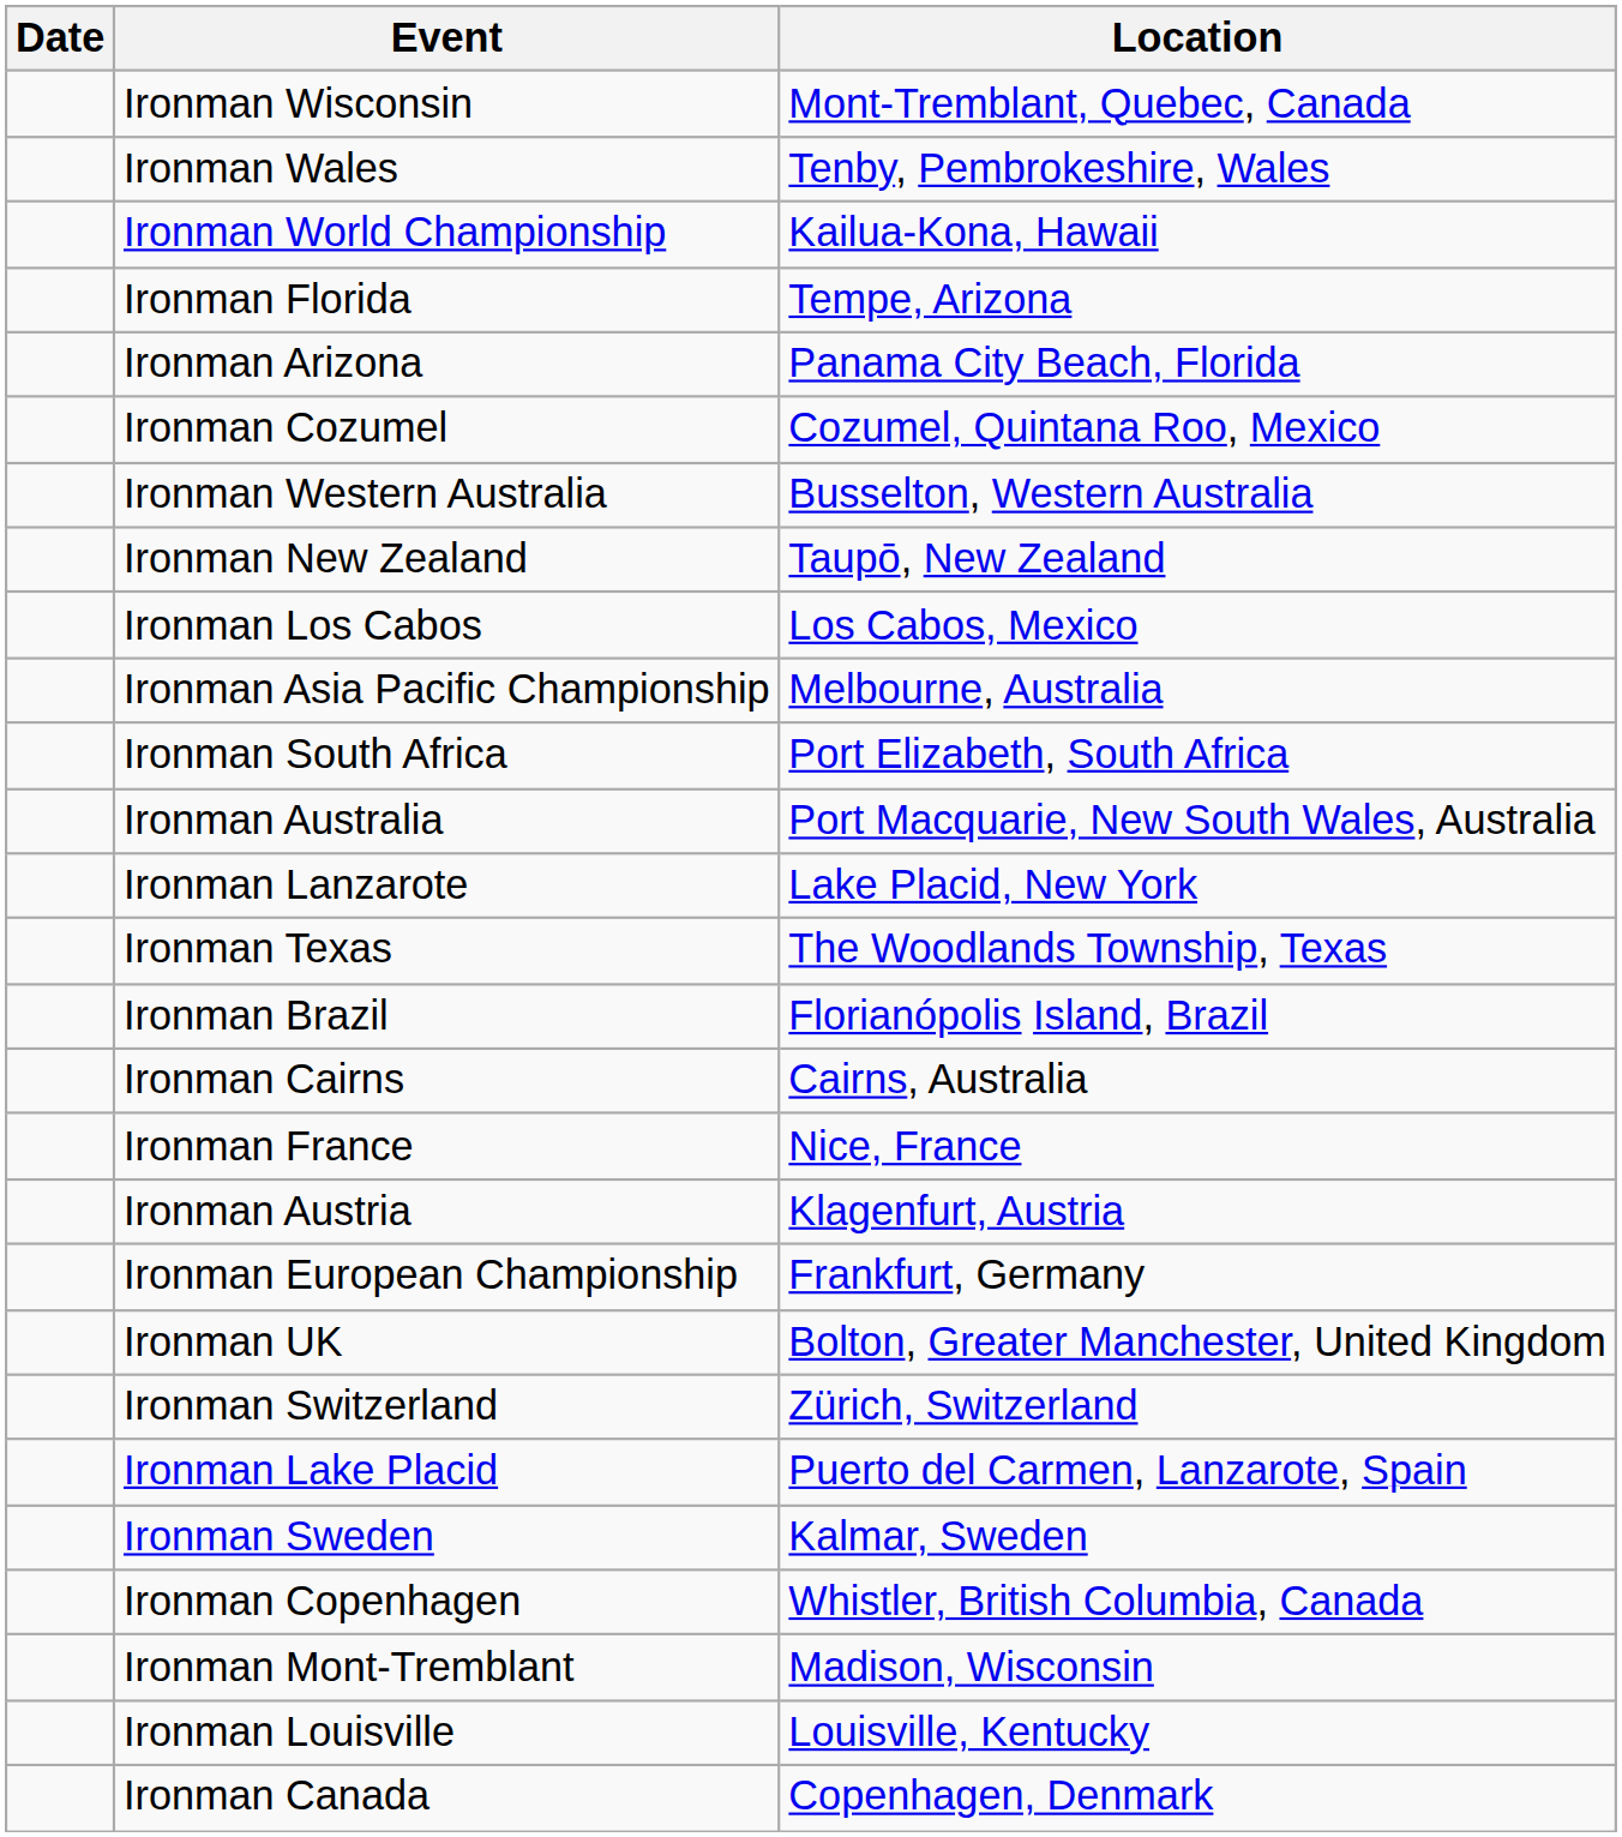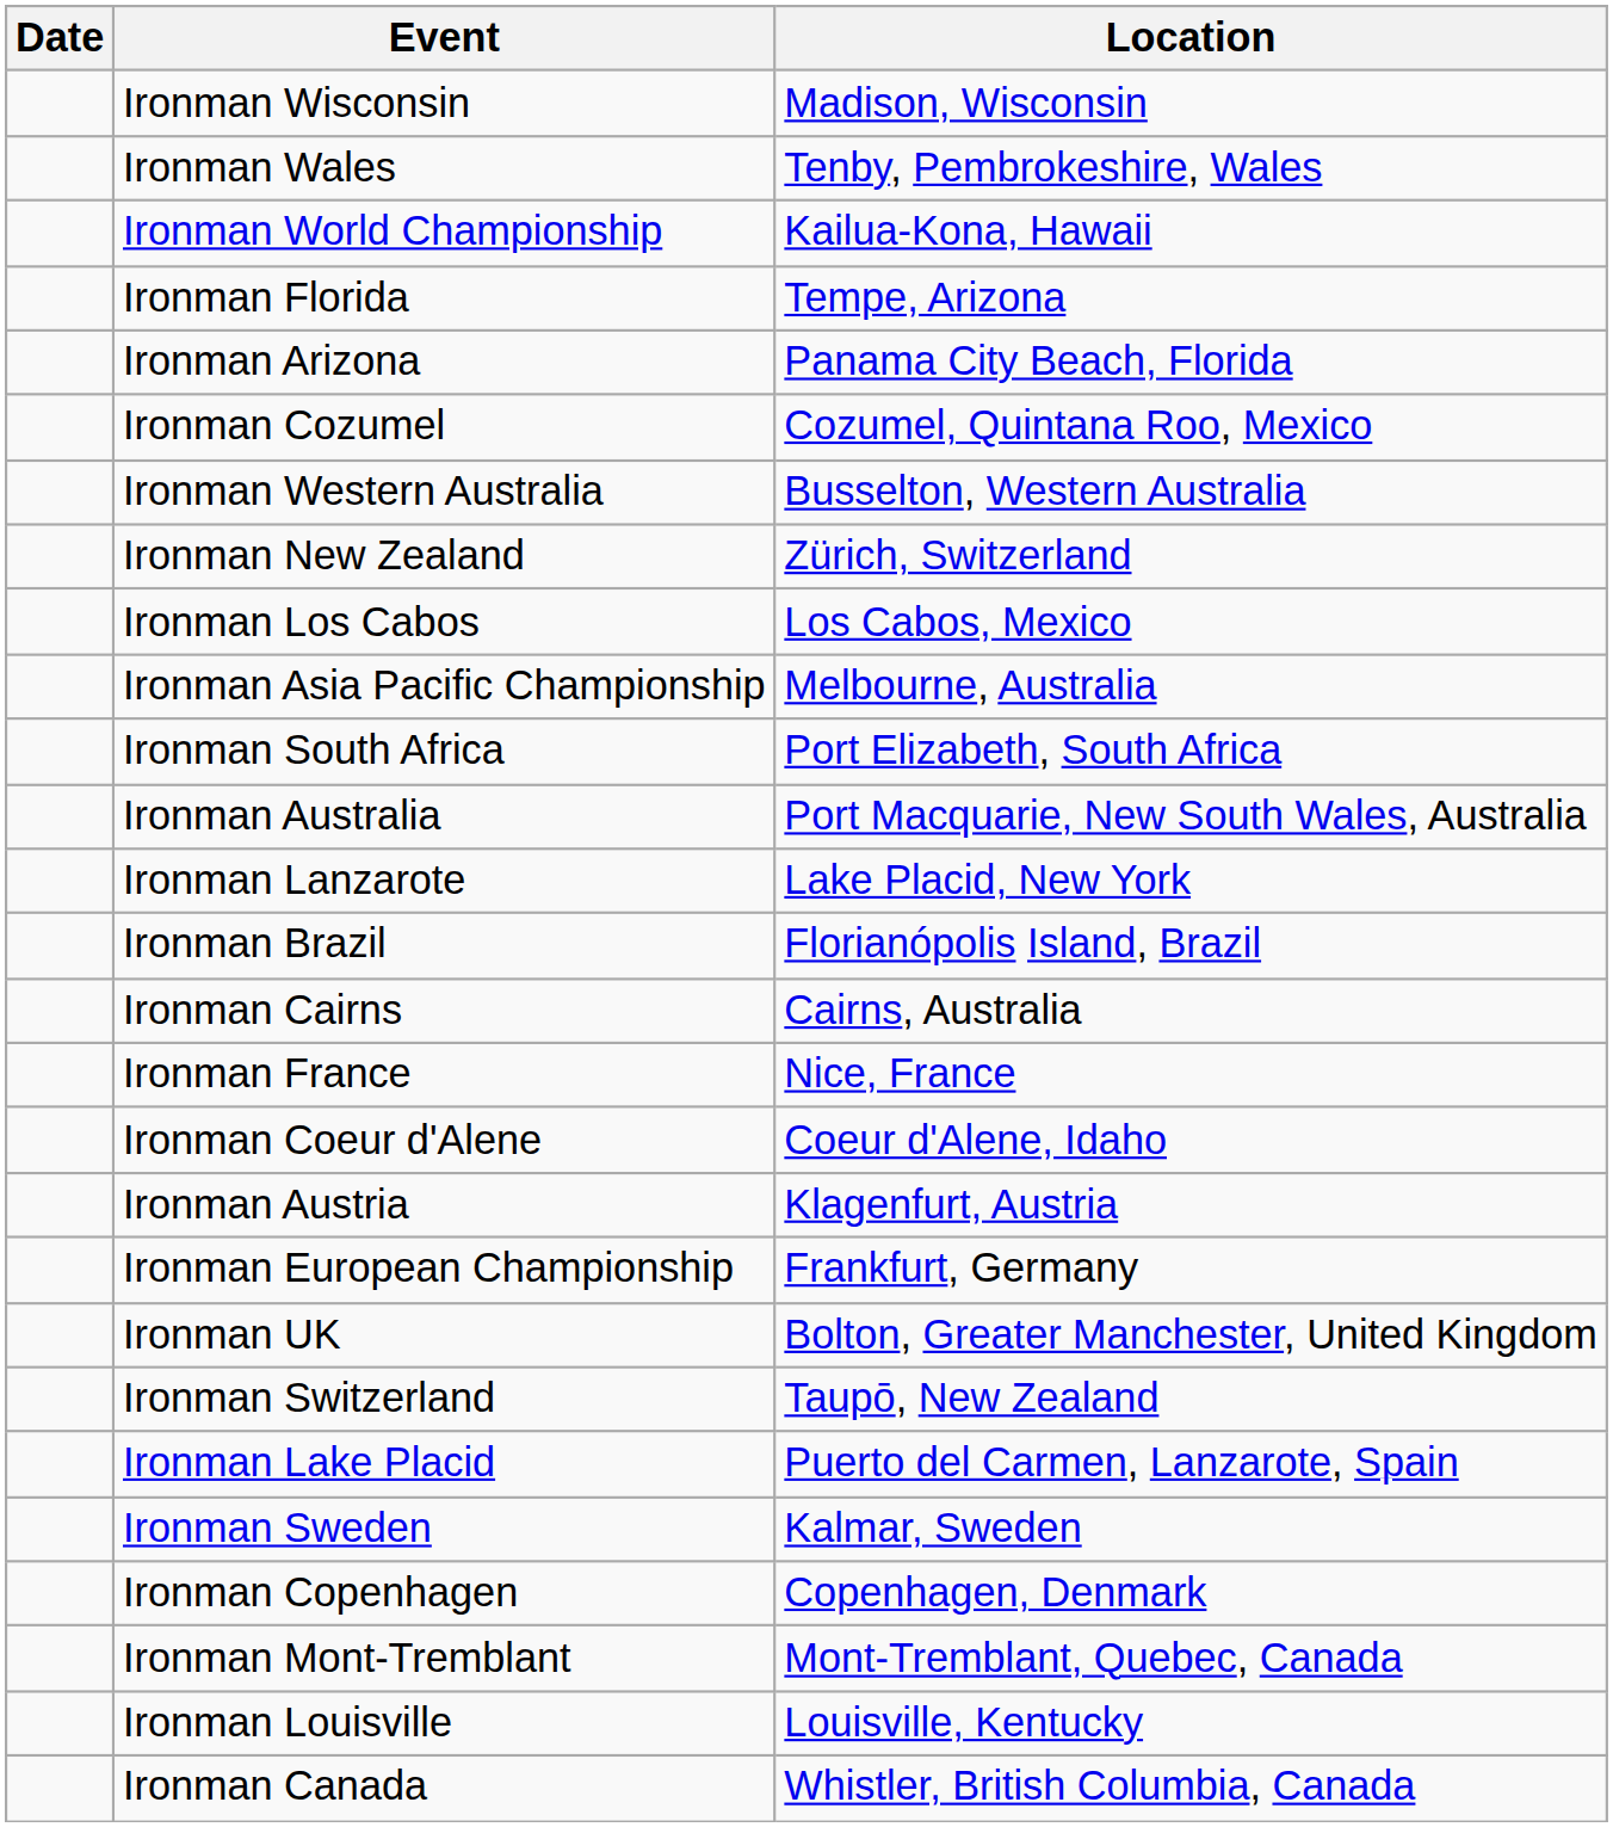Ironman Wisconsin | Location: Mont-Tremblant, Quebec, Canada -> Madison, Wisconsin
Ironman New Zealand | Location: Taupō, New Zealand -> Zürich, Switzerland
- row: Ironman Texas | The Woodlands Township, Texas
+ row: Ironman Coeur d'Alene | Coeur d'Alene, Idaho
Ironman Switzerland | Location: Zürich, Switzerland -> Taupō, New Zealand
Ironman Copenhagen | Location: Whistler, British Columbia, Canada -> Copenhagen, Denmark
Ironman Mont-Tremblant | Location: Madison, Wisconsin -> Mont-Tremblant, Quebec, Canada
Ironman Canada | Location: Copenhagen, Denmark -> Whistler, British Columbia, Canada
